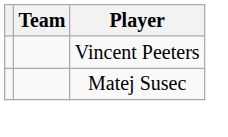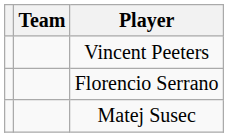+ row: Florencio Serrano
